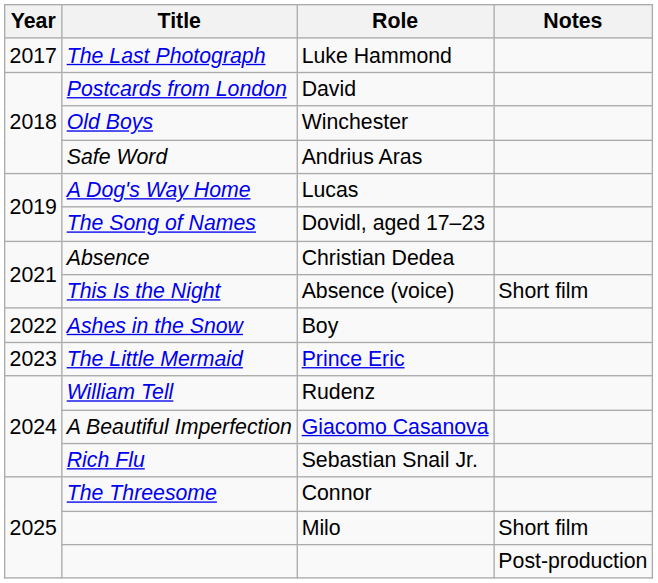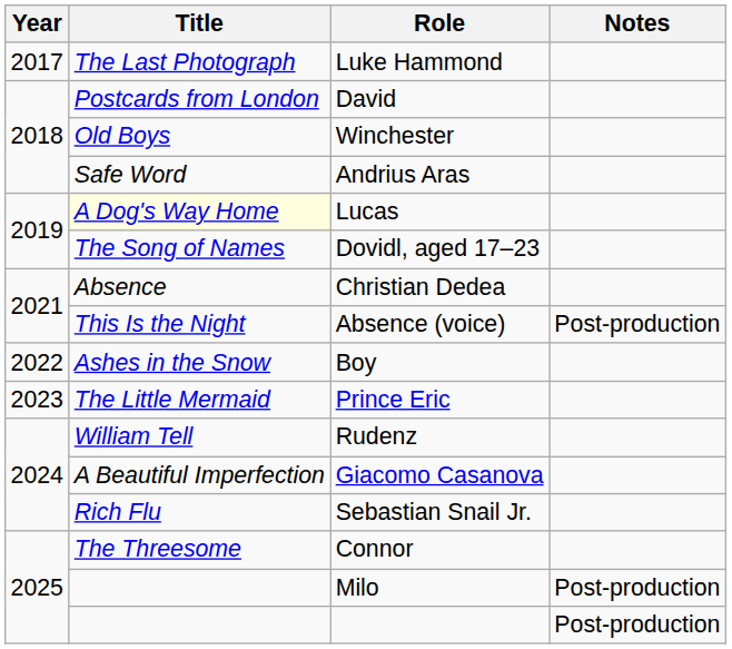Lucas | Title: no background -> lightyellow background
Absence (voice) | Notes: Short film -> Post-production
Milo | Notes: Short film -> Post-production
